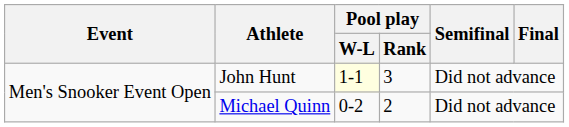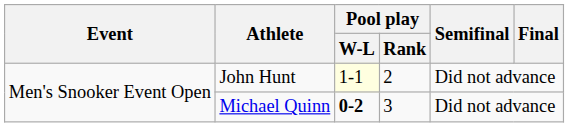John Hunt | Pool play / Rank: 3 -> 2
Michael Quinn | Pool play / W-L: normal -> bold
Michael Quinn | Pool play / Rank: 2 -> 3
